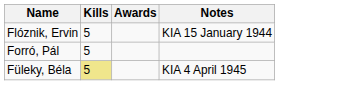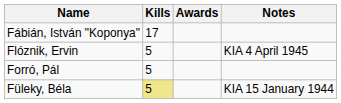+ row: Fábián, István "Koponya" | 17
Flóznik, Ervin | Notes: KIA 15 January 1944 -> KIA 4 April 1945
Füleky, Béla | Notes: KIA 4 April 1945 -> KIA 15 January 1944
